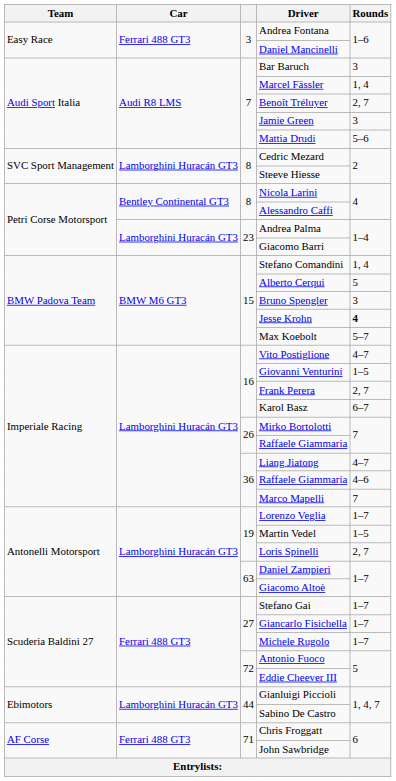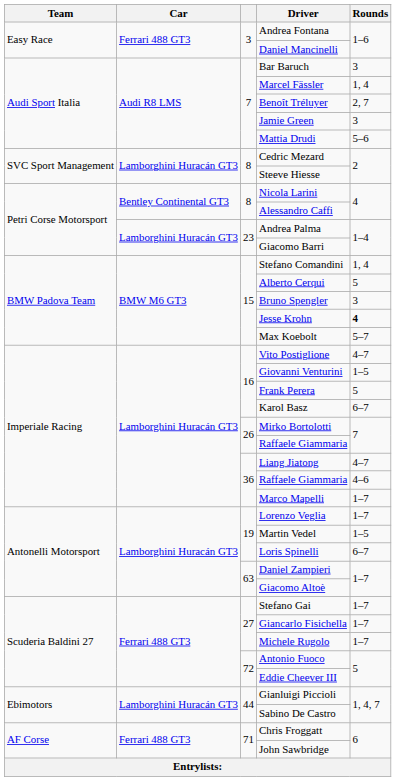Frank Perera | Rounds: 2, 7 -> 5
Marco Mapelli | Rounds: 7 -> 1–7
Loris Spinelli | Rounds: 2, 7 -> 6–7
